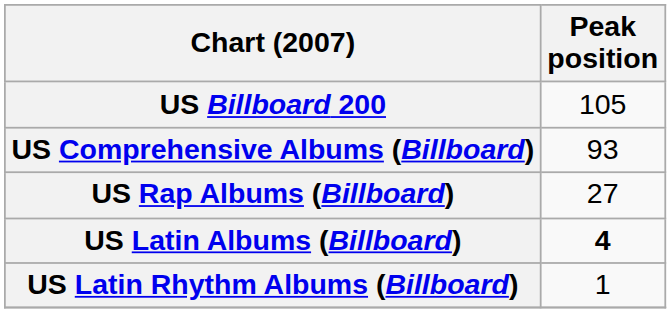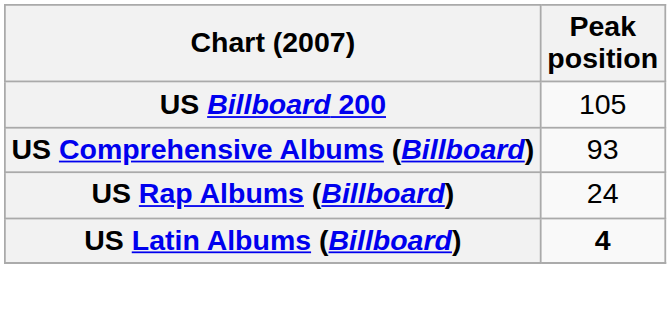US Rap Albums (Billboard) | Peak position: 27 -> 24
- row: US Latin Rhythm Albums (Billboard) | 1
